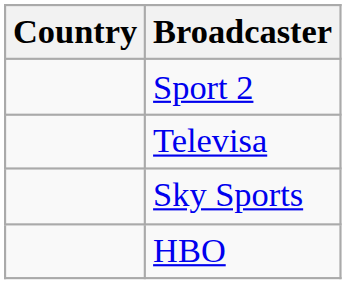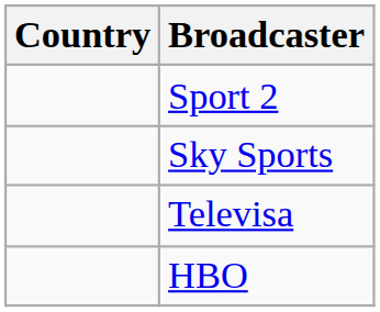rows swapped: Televisa <-> Sky Sports
